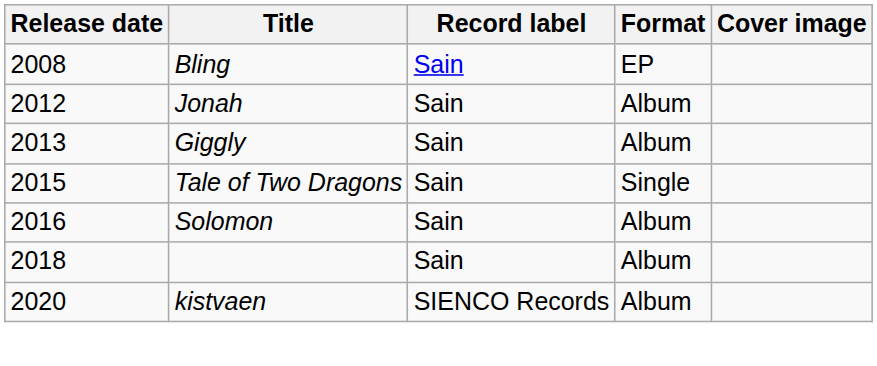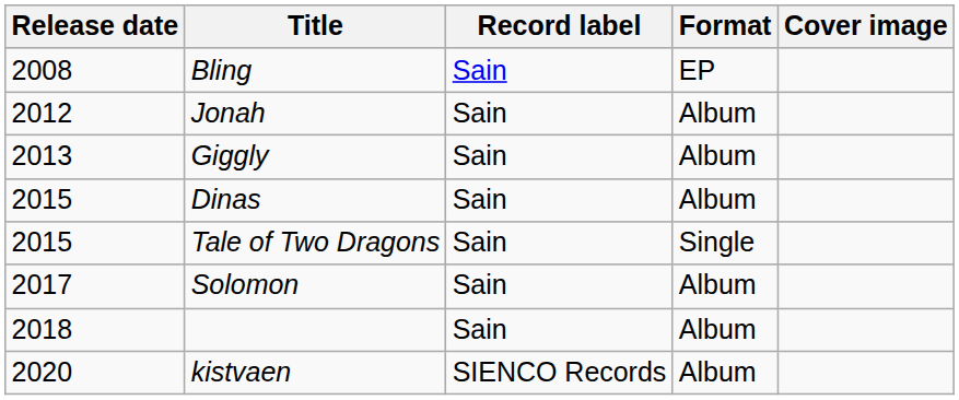+ row: 2015 | Dinas | Sain | Album
Solomon | Release date: 2016 -> 2017
